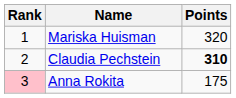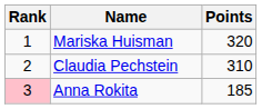Claudia Pechstein | Points: bold -> normal
Anna Rokita | Points: 175 -> 185
